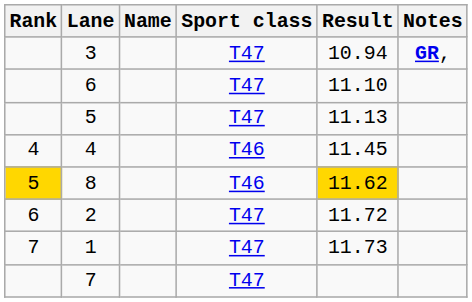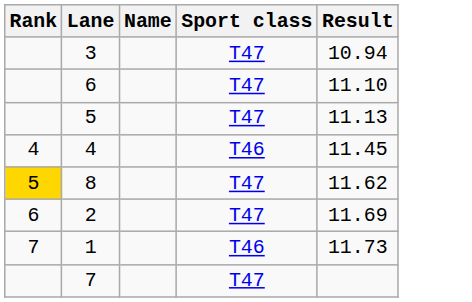- column: Notes | GR,
8 | Sport class: T46 -> T47
8 | Result: gold background -> no background
2 | Result: 11.72 -> 11.69
1 | Sport class: T47 -> T46
